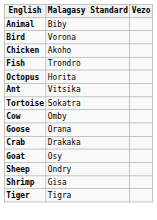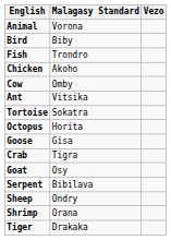Animal | Malagasy Standard: Biby -> Vorona
Bird | Malagasy Standard: Vorona -> Biby
rows swapped: Fish <-> Chicken
rows swapped: Cow <-> Octopus
Goose | Malagasy Standard: Orana -> Gisa
Crab | Malagasy Standard: Drakaka -> Tigra
+ row: Serpent | Bibilava
Shrimp | Malagasy Standard: Gisa -> Orana
Tiger | Malagasy Standard: Tigra -> Drakaka
